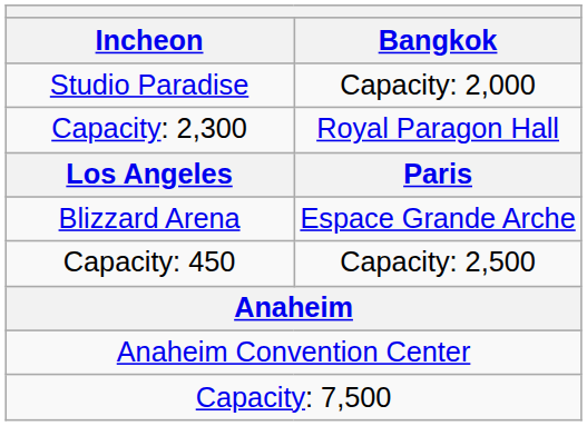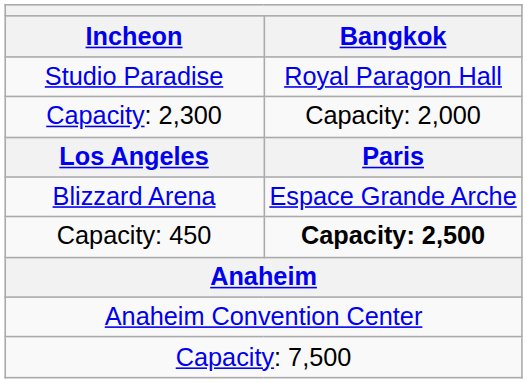Studio Paradise | Bangkok: Capacity: 2,000 -> Royal Paragon Hall
Capacity: 2,300 | Bangkok: Royal Paragon Hall -> Capacity: 2,000
Capacity: 450 | Bangkok: normal -> bold
